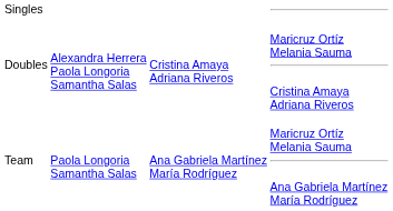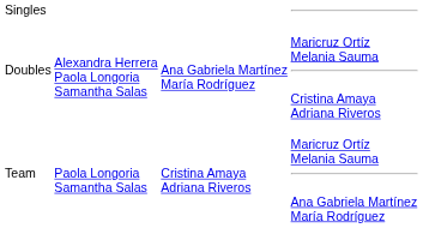Doubles | column 3: Cristina Amaya Adriana Riveros -> Ana Gabriela Martínez María Rodríguez
Team | column 3: Ana Gabriela Martínez María Rodríguez -> Cristina Amaya Adriana Riveros
